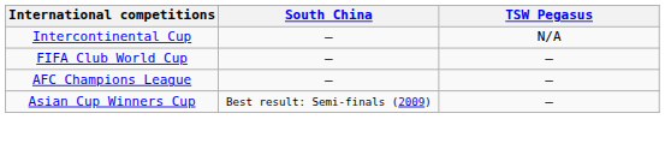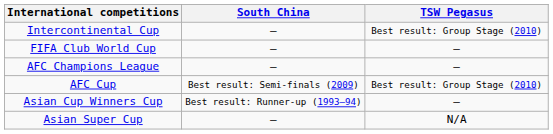Intercontinental Cup | TSW Pegasus: N/A -> Best result: Group Stage (2010)
+ row: AFC Cup | Best result: Semi-finals (2009) | Best result: Group Stage (2010)
Asian Cup Winners Cup | South China: Best result: Semi-finals (2009) -> Best result: Runner-up (1993–94)
+ row: Asian Super Cup | – | N/A
